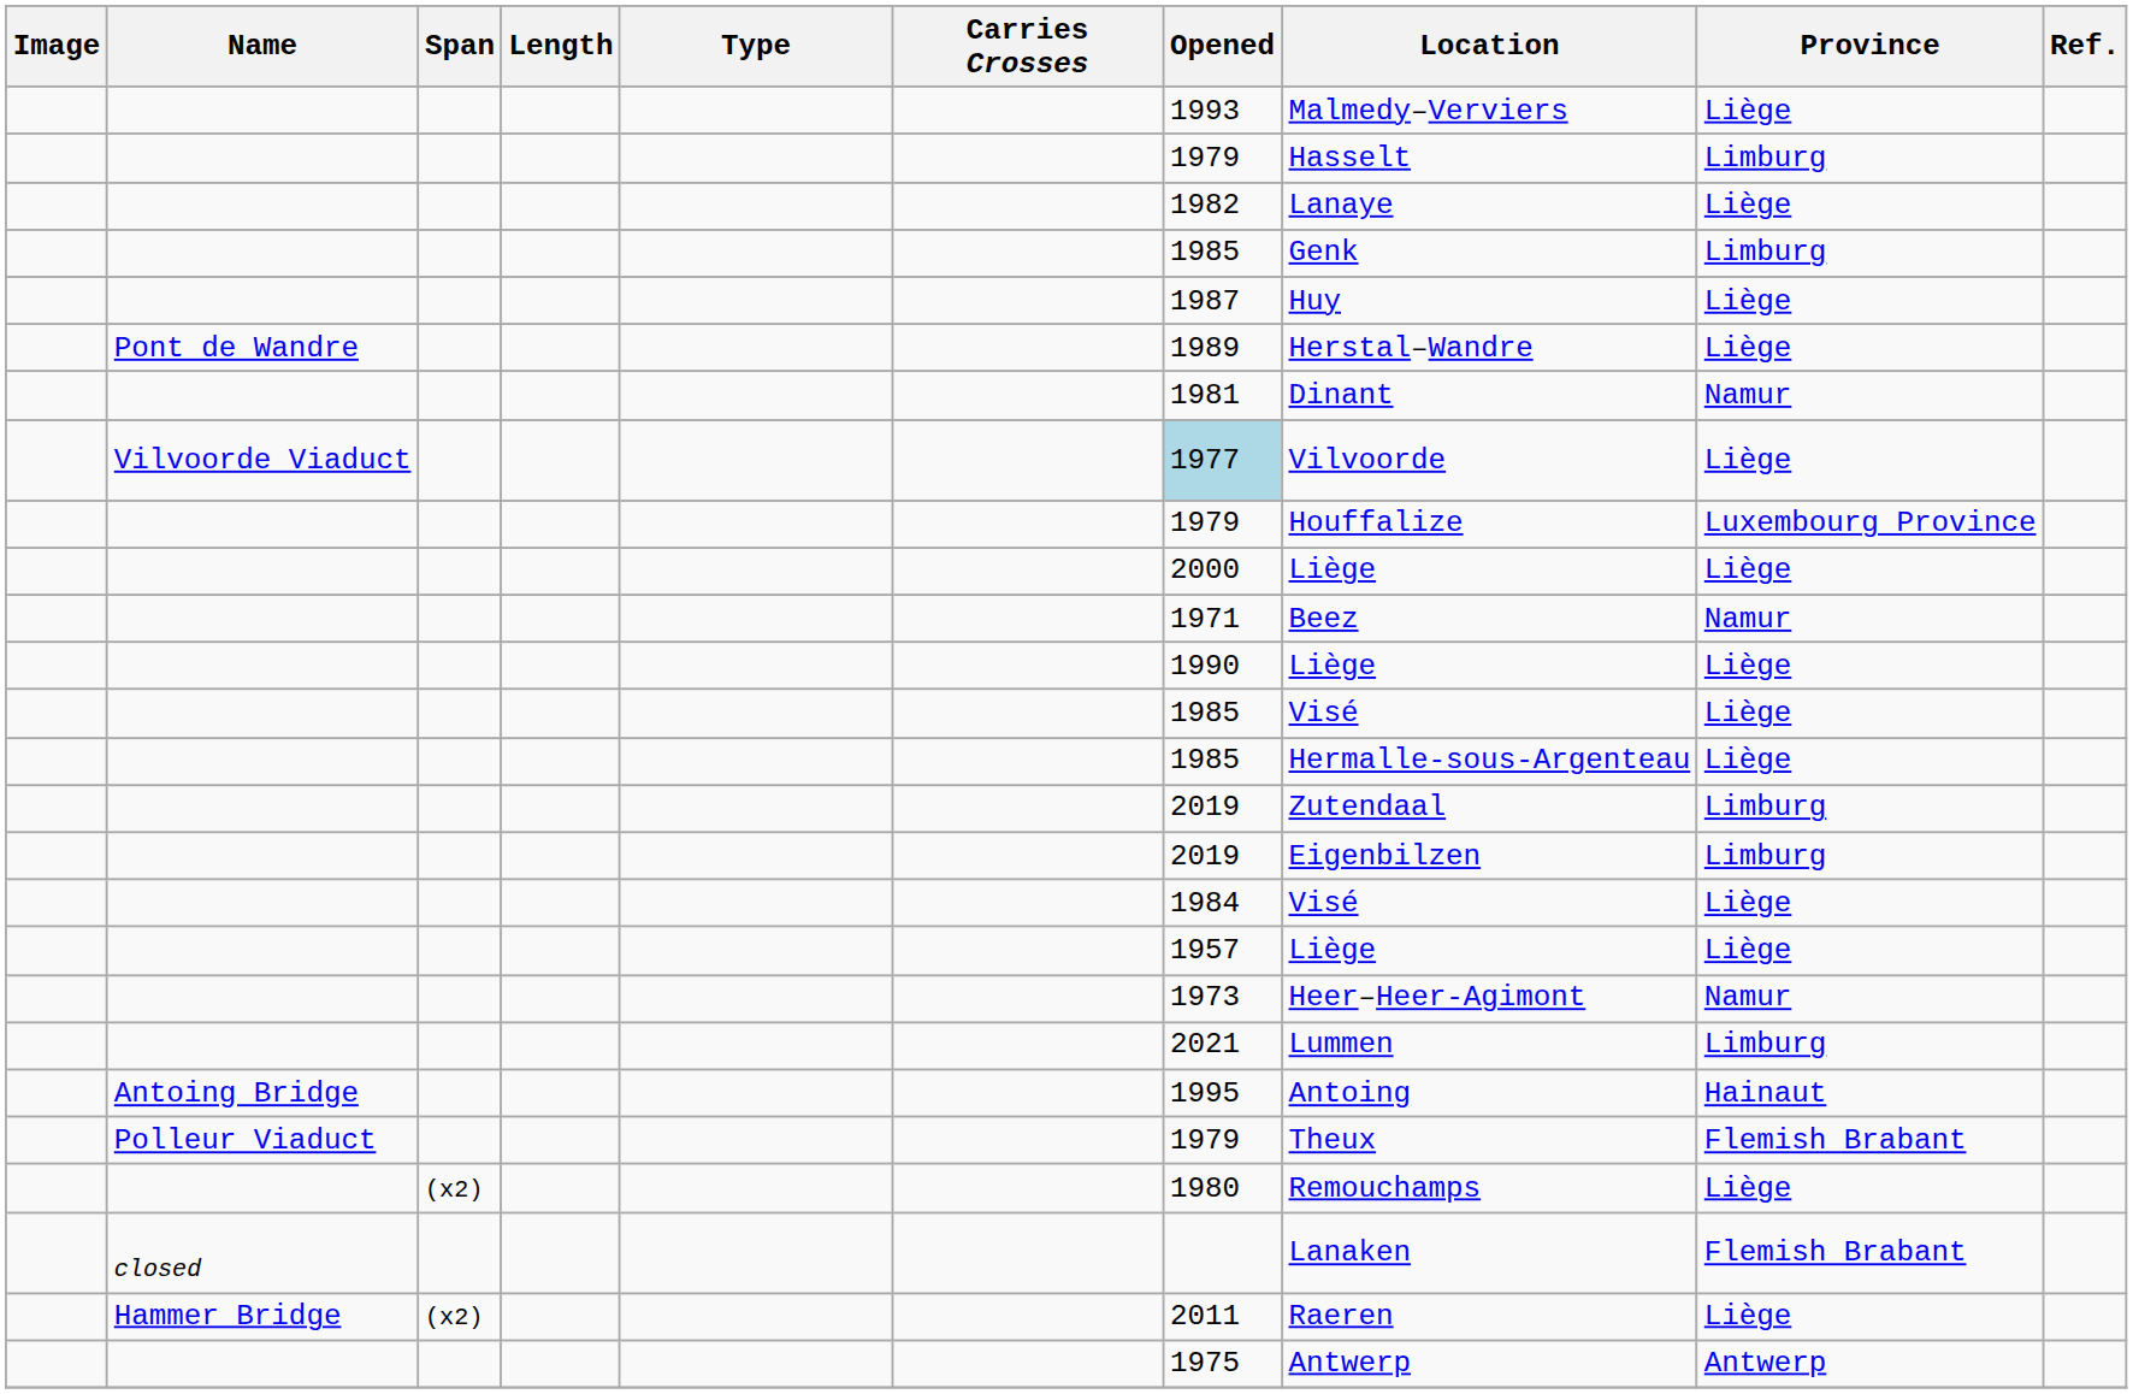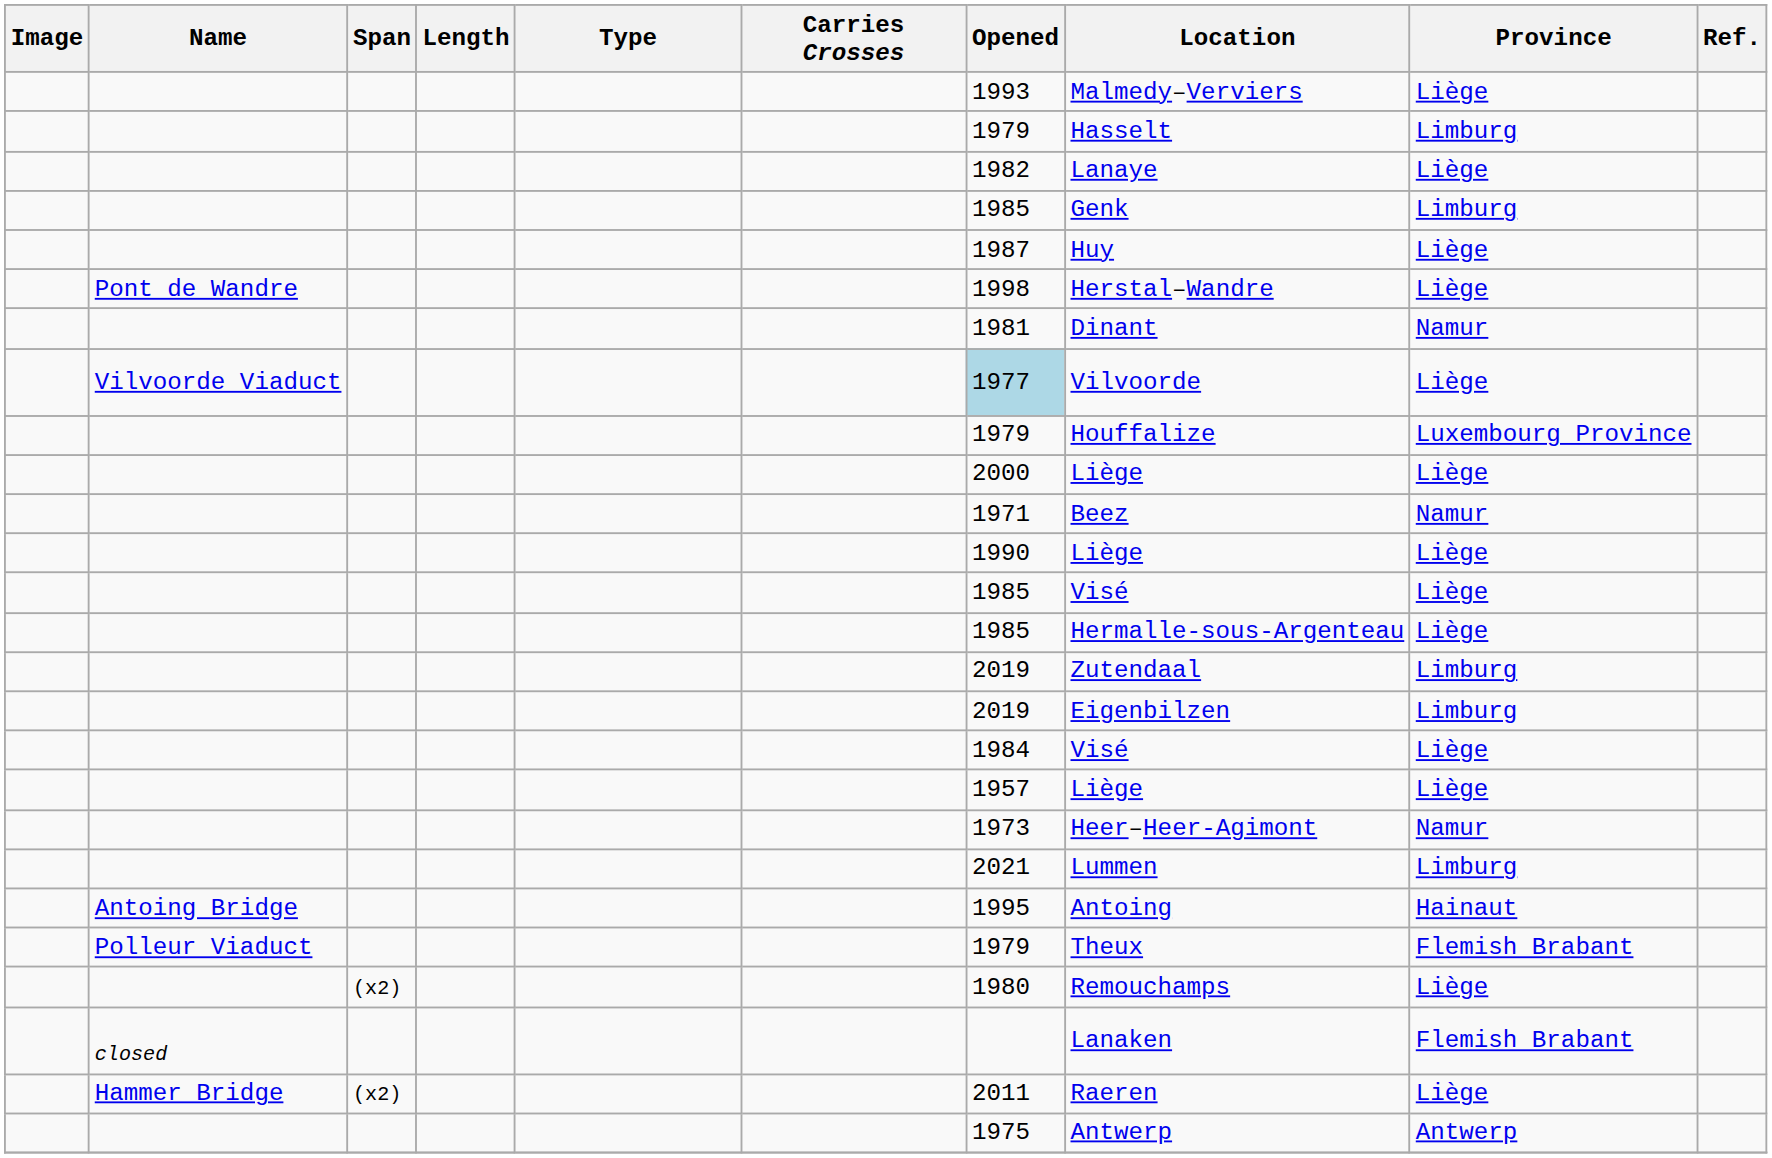Pont de Wandre | Opened: 1989 -> 1998
